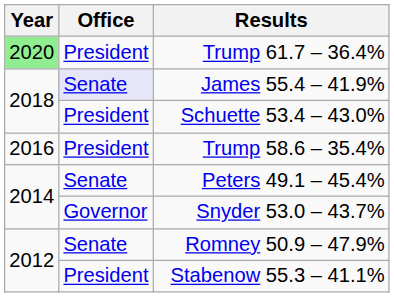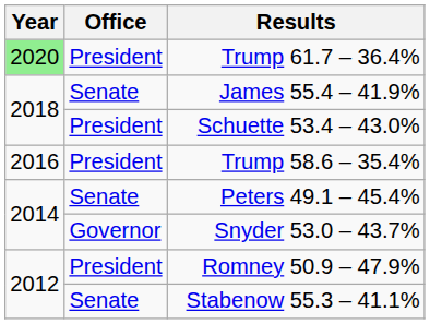James 55.4 – 41.9% | Office: lavender background -> no background
Romney 50.9 – 47.9% | Office: Senate -> President
Stabenow 55.3 – 41.1% | Office: President -> Senate
